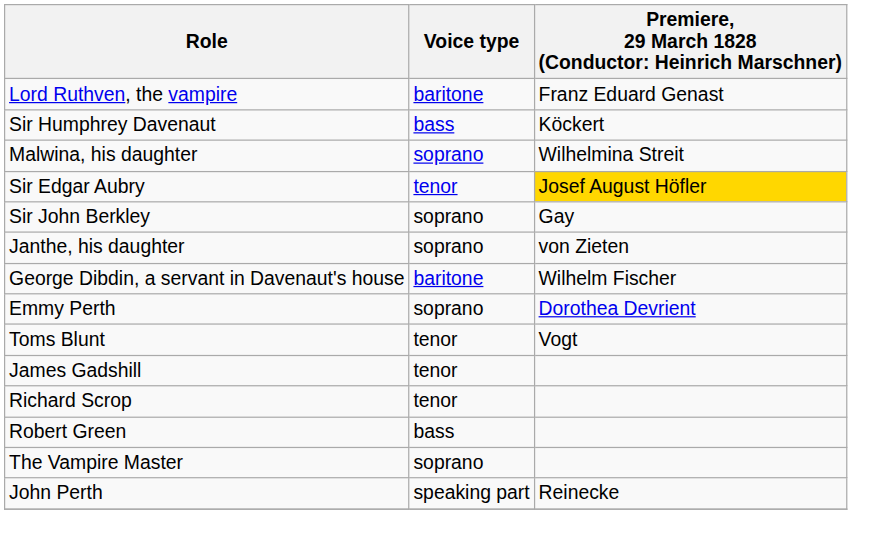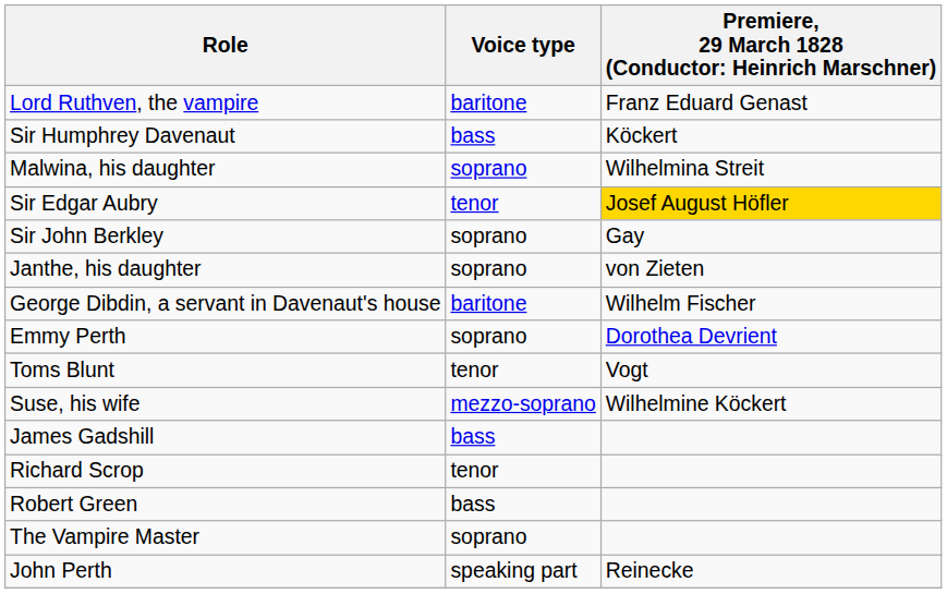+ row: Suse, his wife | mezzo-soprano | Wilhelmine Köckert
James Gadshill | Voice type: tenor -> bass
